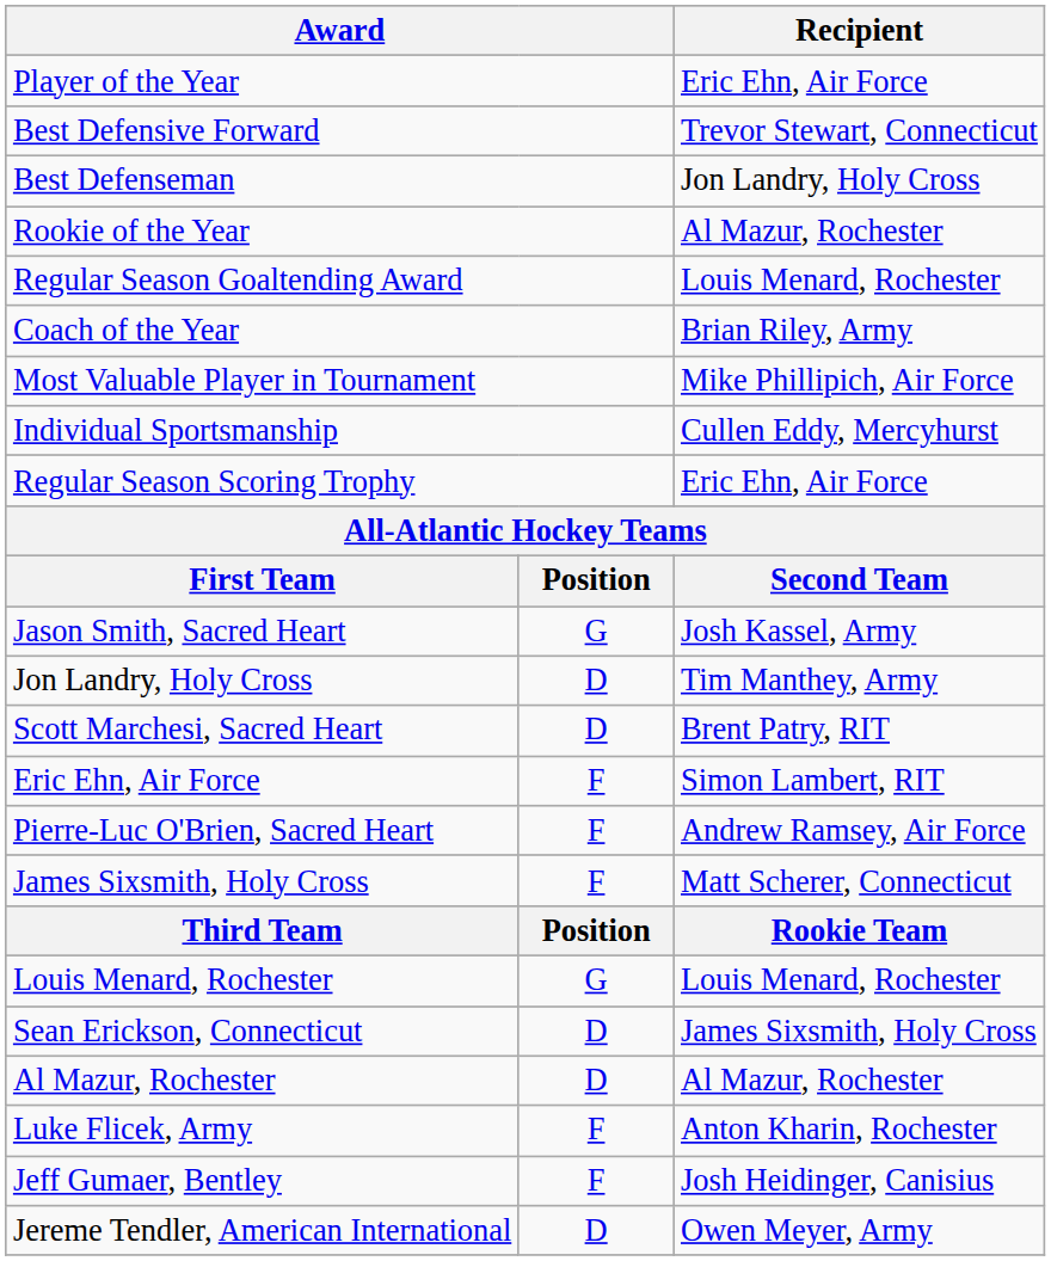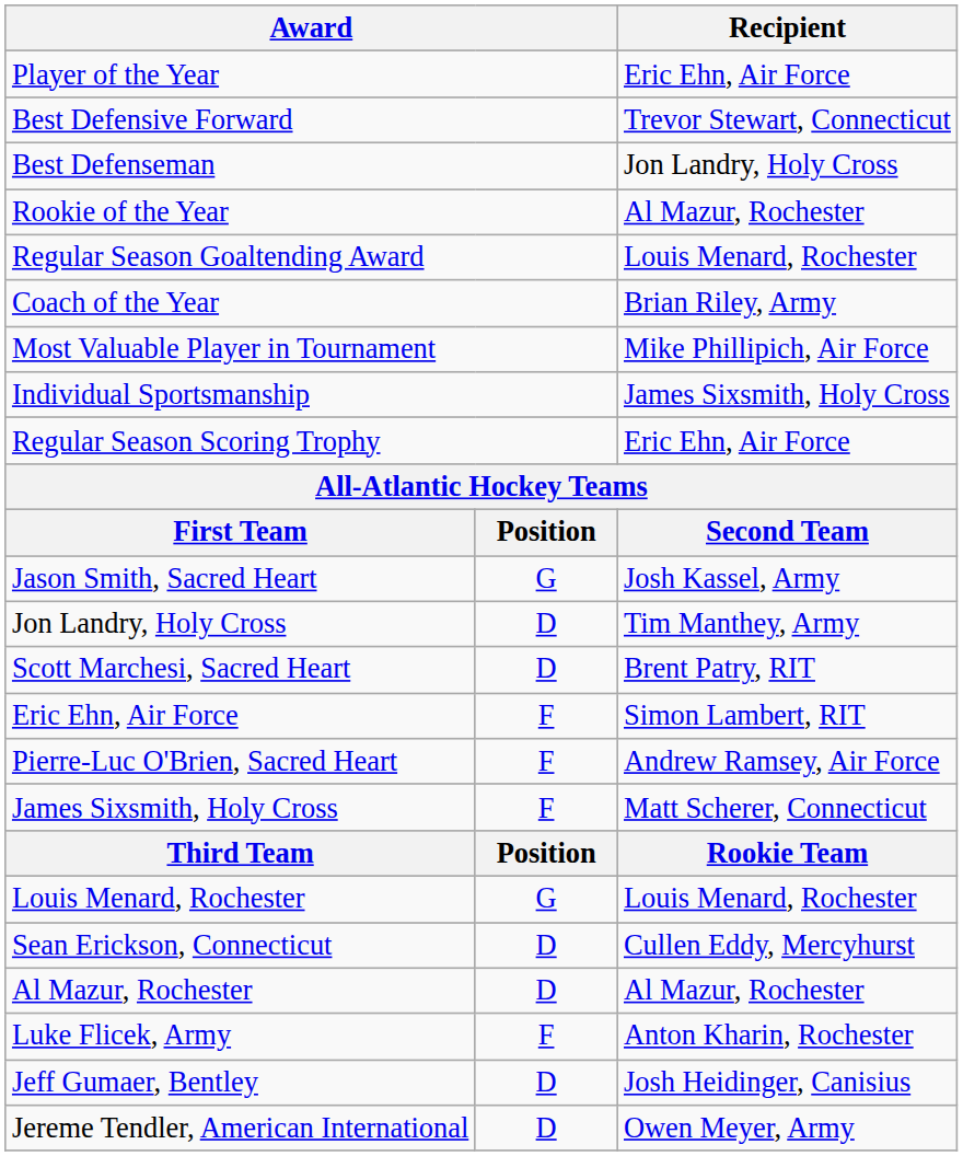Individual Sportsmanship | Recipient: Cullen Eddy, Mercyhurst -> James Sixsmith, Holy Cross
Sean Erickson, Connecticut | Recipient: James Sixsmith, Holy Cross -> Cullen Eddy, Mercyhurst
Jeff Gumaer, Bentley | column 2: F -> D
